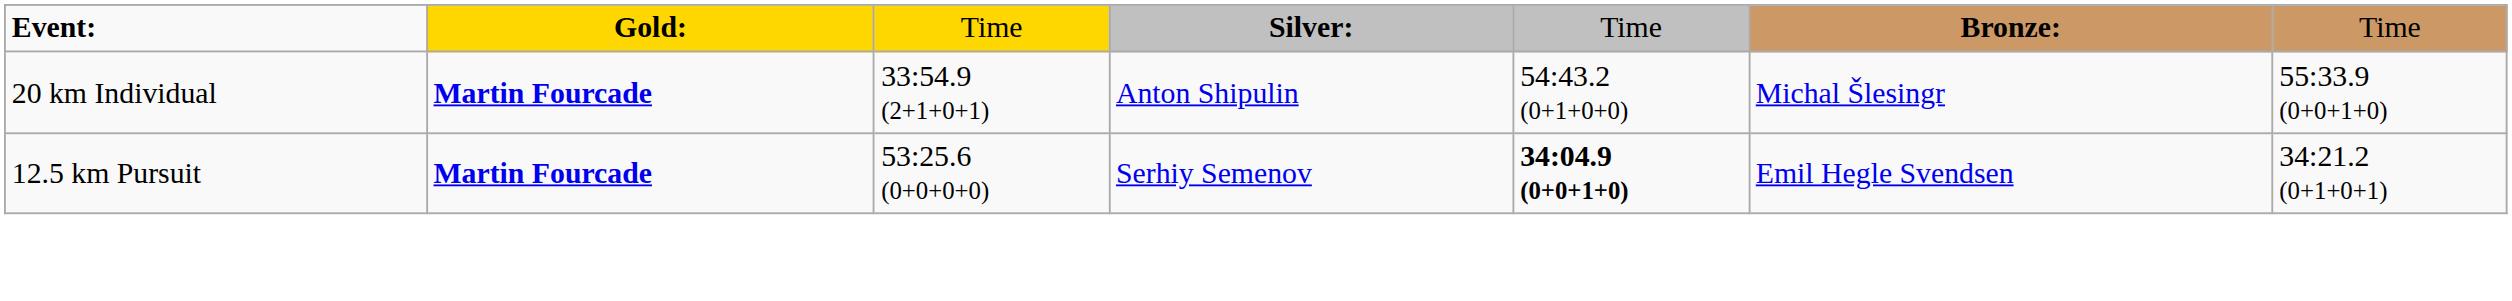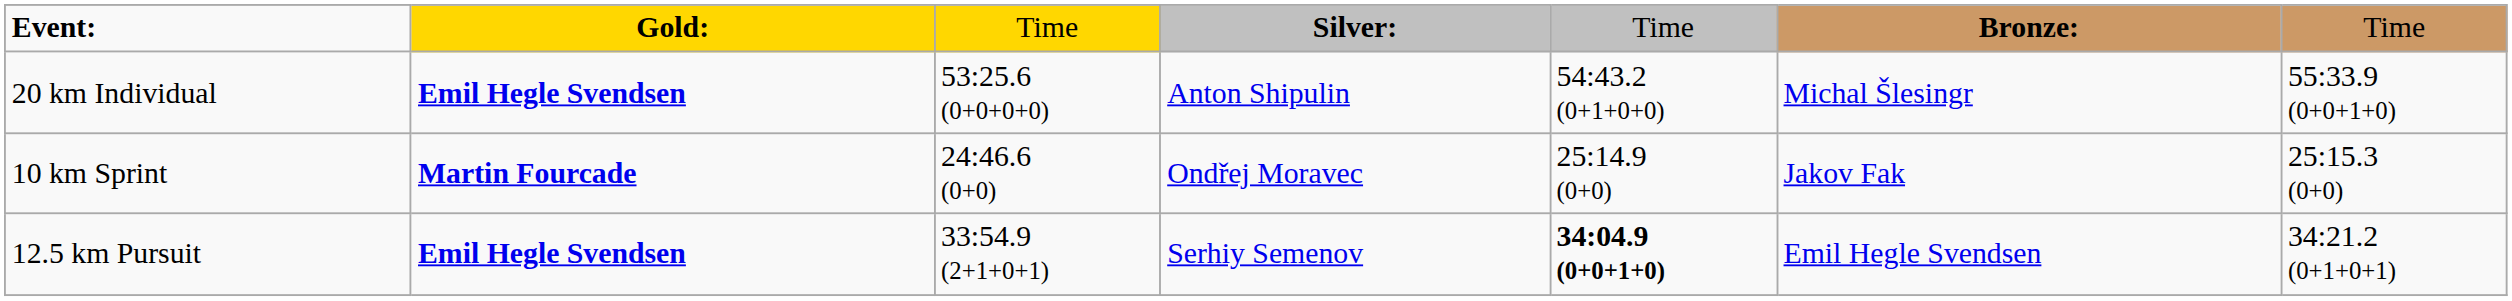20 km Individual | column 2: Martin Fourcade -> Emil Hegle Svendsen
20 km Individual | column 3: 33:54.9 (2+1+0+1) -> 53:25.6 (0+0+0+0)
+ row: 10 km Sprint | Martin Fourcade | 24:46.6 (0+0) | Ondřej Moravec | 25:14.9 (0+0) | Jakov Fak | 25:15.3 (0+0)
12.5 km Pursuit | column 2: Martin Fourcade -> Emil Hegle Svendsen
12.5 km Pursuit | column 3: 53:25.6 (0+0+0+0) -> 33:54.9 (2+1+0+1)
